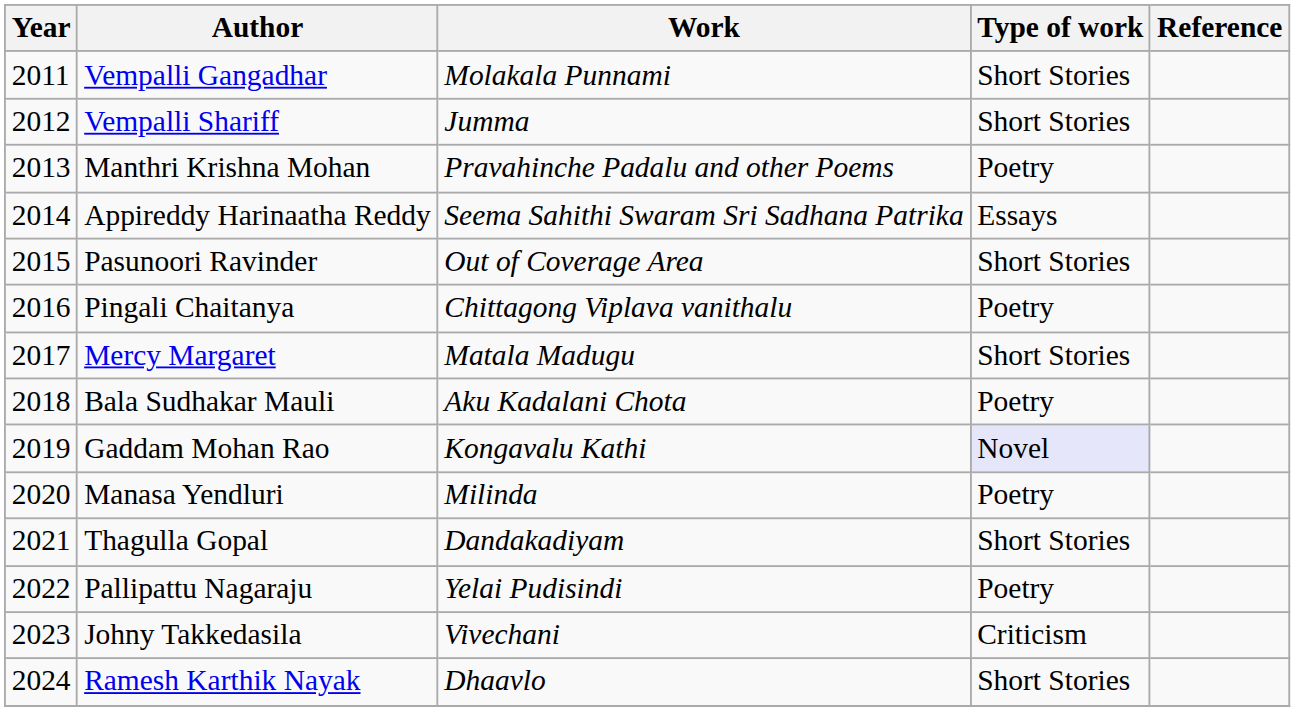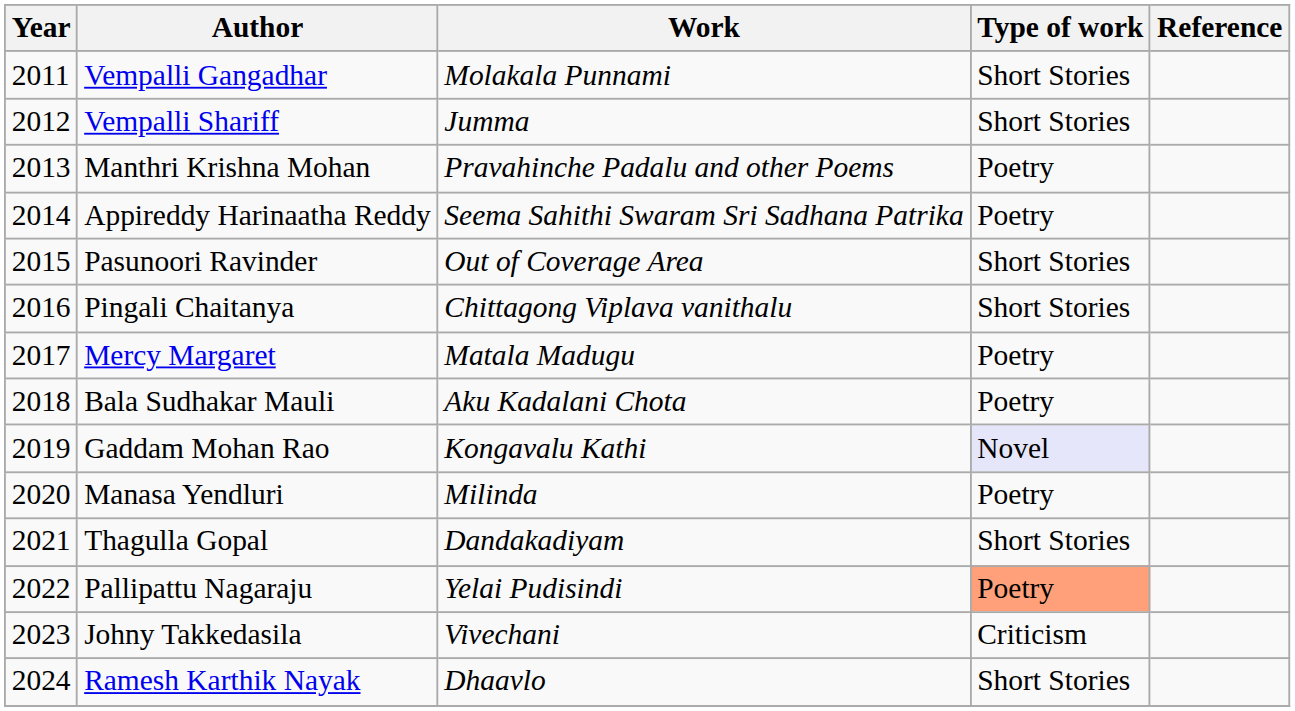Appireddy Harinaatha Reddy | Type of work: Essays -> Poetry
Pingali Chaitanya | Type of work: Poetry -> Short Stories
Mercy Margaret | Type of work: Short Stories -> Poetry
Pallipattu Nagaraju | Type of work: no background -> lightsalmon background
